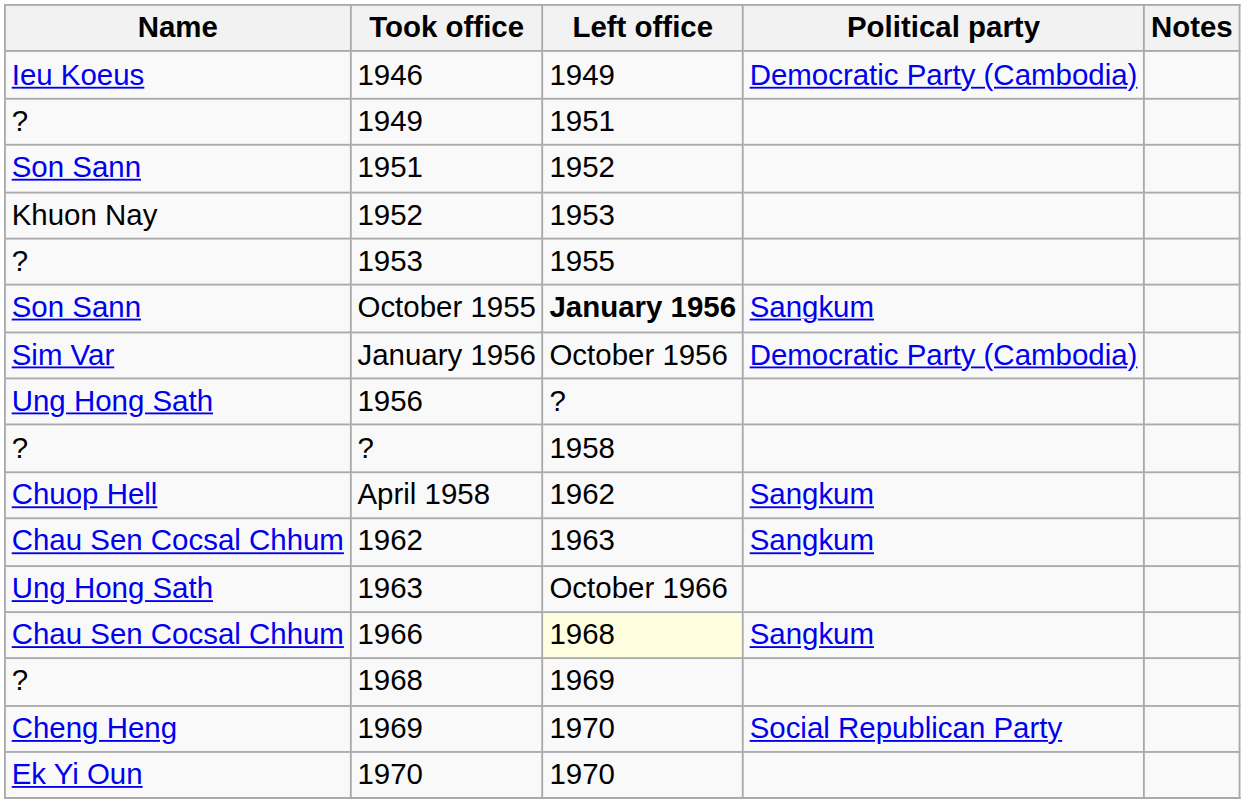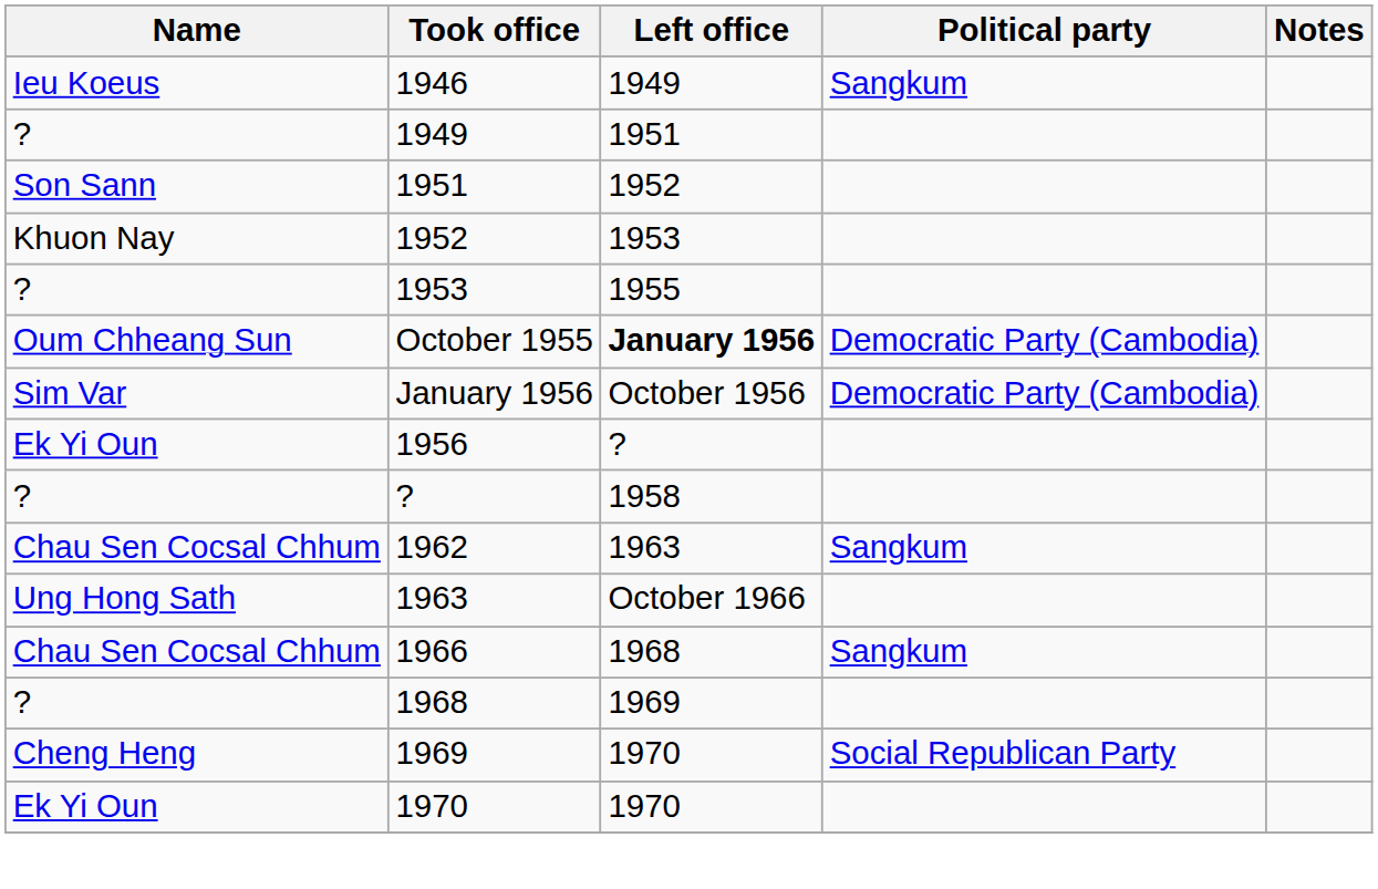1946 | Political party: Democratic Party (Cambodia) -> Sangkum
October 1955 | Name: Son Sann -> Oum Chheang Sun
October 1955 | Political party: Sangkum -> Democratic Party (Cambodia)
1956 | Name: Ung Hong Sath -> Ek Yi Oun
- row: Chuop Hell | April 1958 | 1962 | Sangkum
1966 | Left office: lightyellow background -> no background
